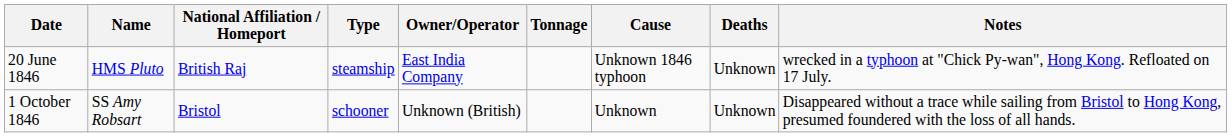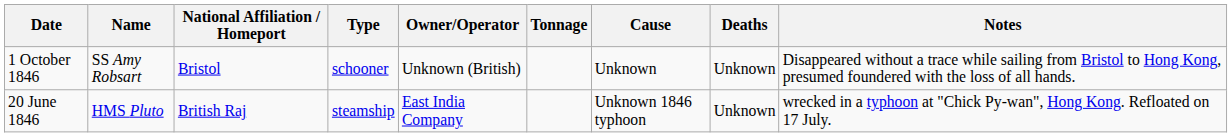rows swapped: 20 June 1846 <-> 1 October 1846
